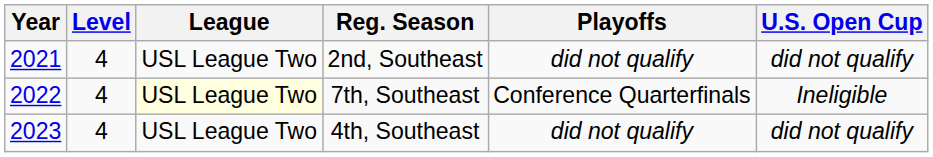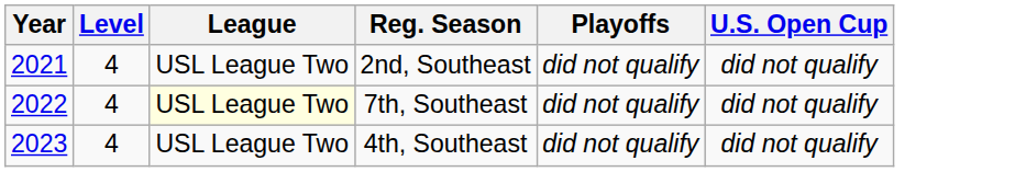7th, Southeast | Playoffs: Conference Quarterfinals -> did not qualify
7th, Southeast | U.S. Open Cup: Ineligible -> did not qualify
